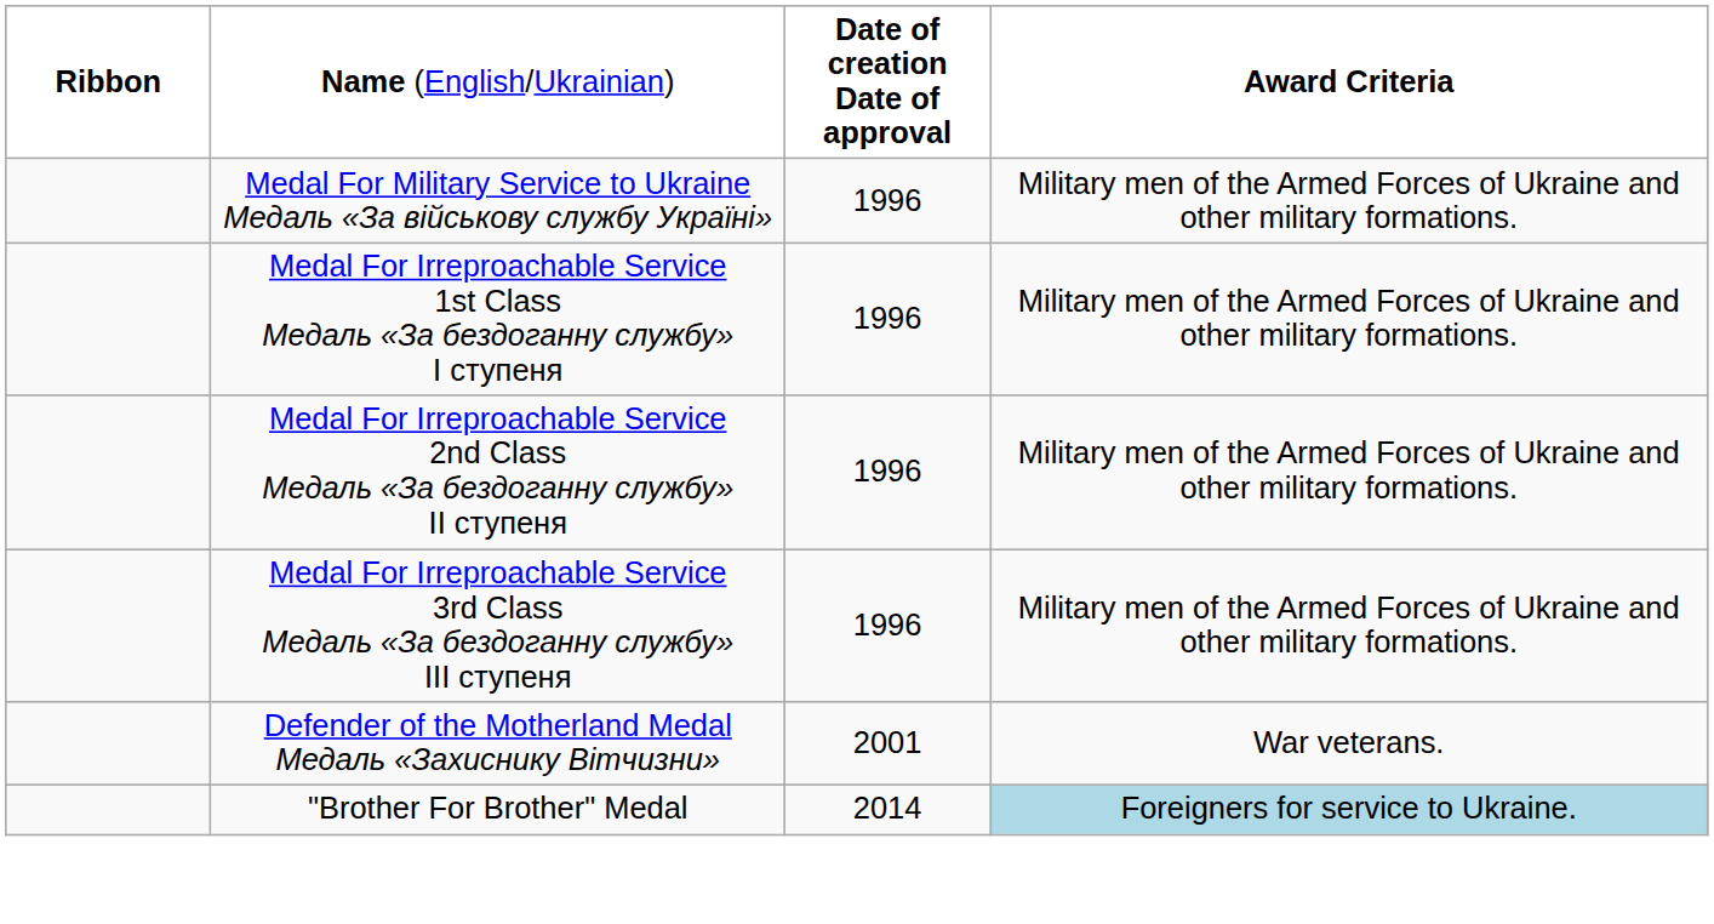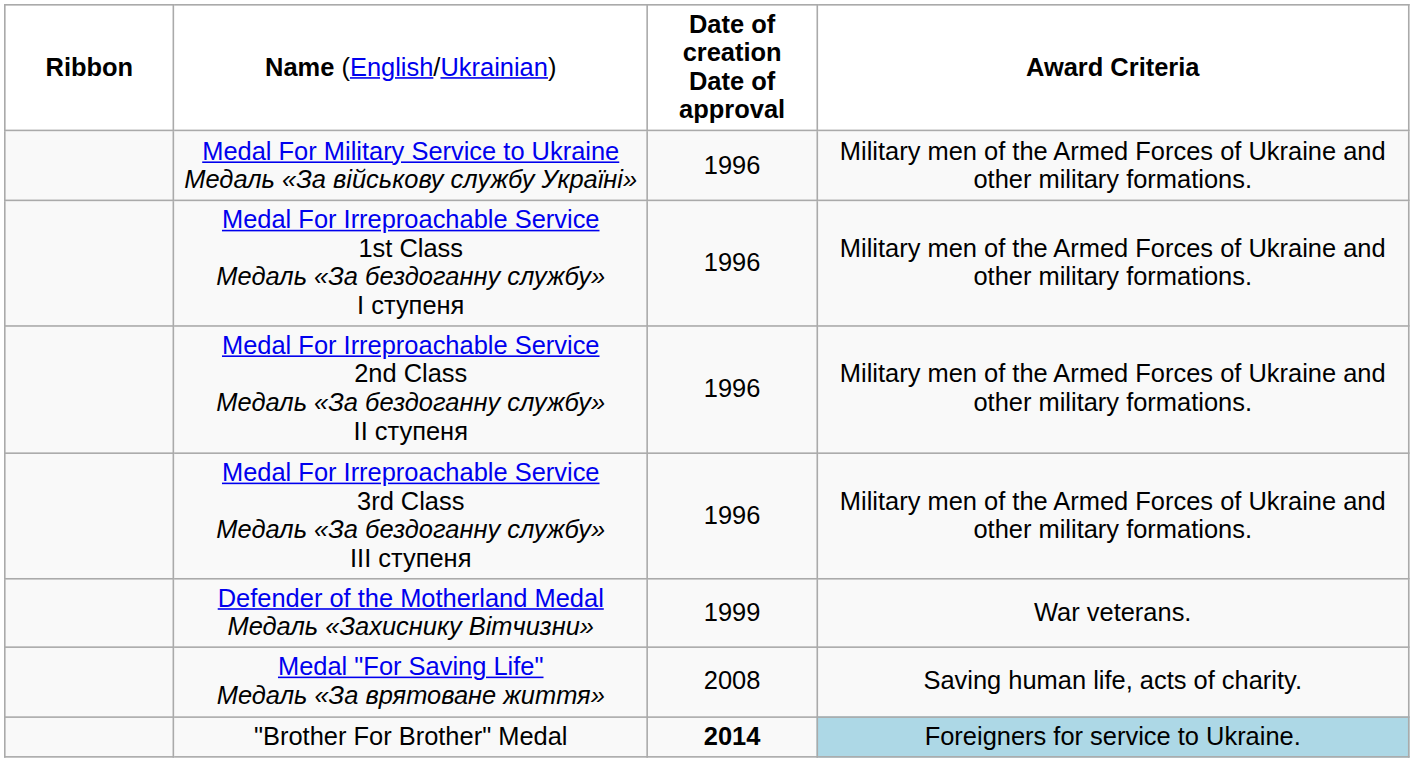Defender of the Motherland Medal Медаль «Захиснику Вітчизни» | column 3: 2001 -> 1999
+ row: Medal "For Saving Life" Медаль «За врятоване життя» | 2008 | Saving human life, acts of charity.
"Brother For Brother" Medal | column 3: normal -> bold
